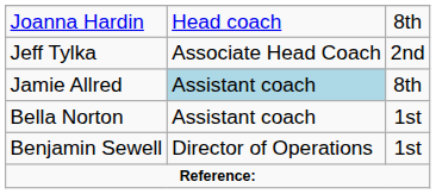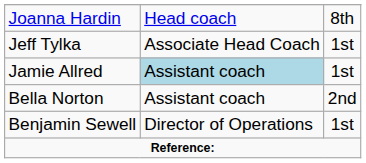Jeff Tylka | column 3: 2nd -> 1st
Jamie Allred | column 3: 8th -> 1st
Bella Norton | column 3: 1st -> 2nd
